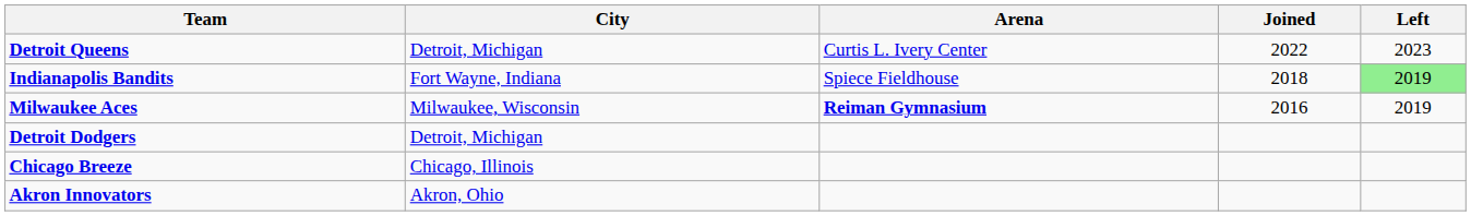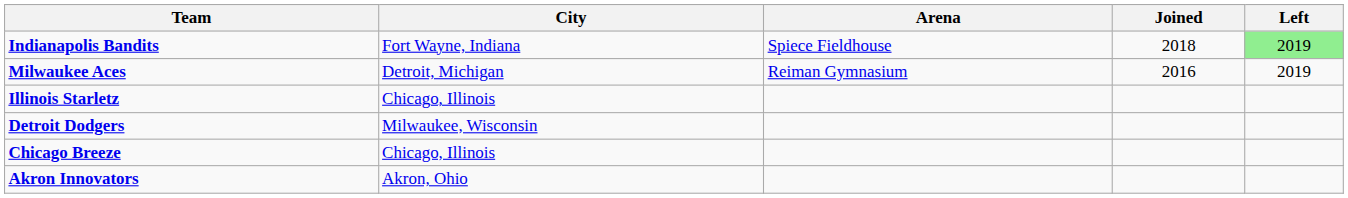- row: Detroit Queens | Detroit, Michigan | Curtis L. Ivery Center | 2022 | 2023
Milwaukee Aces | City: Milwaukee, Wisconsin -> Detroit, Michigan
Milwaukee Aces | Arena: bold -> normal
+ row: Illinois Starletz | Chicago, Illinois
Detroit Dodgers | City: Detroit, Michigan -> Milwaukee, Wisconsin
